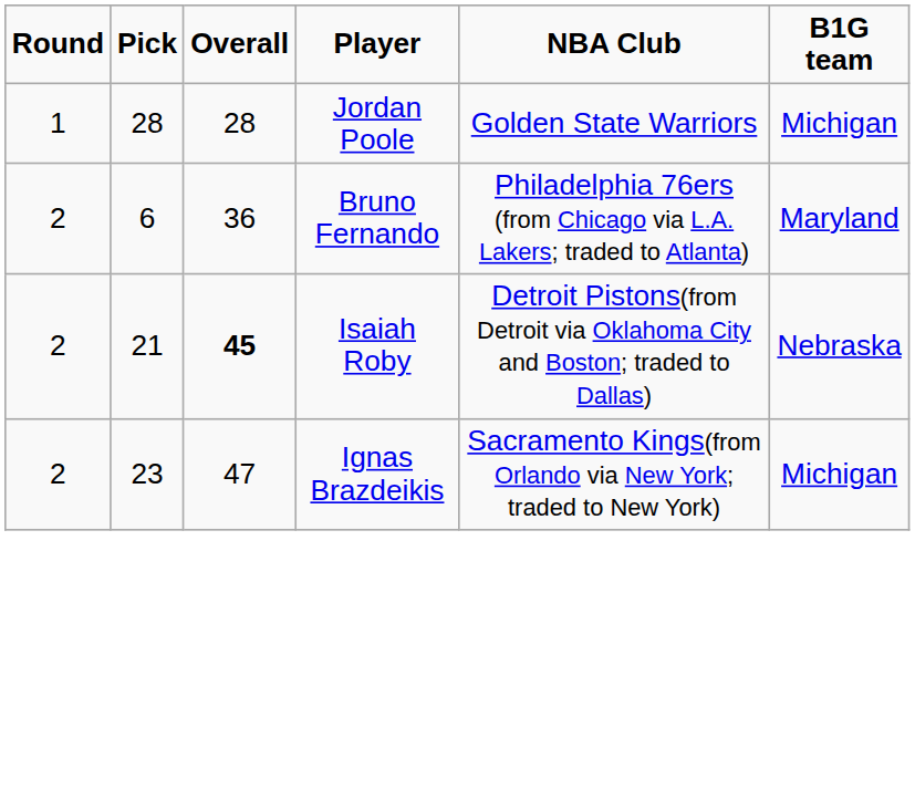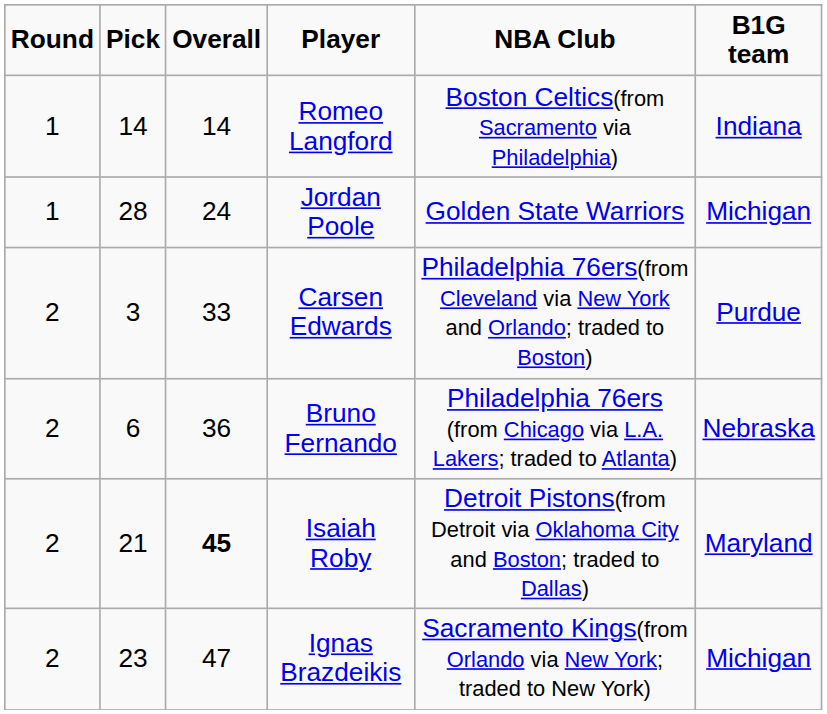+ row: 1 | 14 | 14 | Romeo Langford | Boston Celtics(from Sacramento via Philadelphia) | Indiana
Jordan Poole | Overall: 28 -> 24
+ row: 2 | 3 | 33 | Carsen Edwards | Philadelphia 76ers(from Cleveland via New York and Orlando; traded to Boston) | Purdue
Bruno Fernando | B1G team: Maryland -> Nebraska
Isaiah Roby | B1G team: Nebraska -> Maryland
